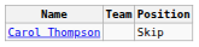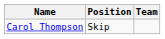columns swapped: Team <-> Position
